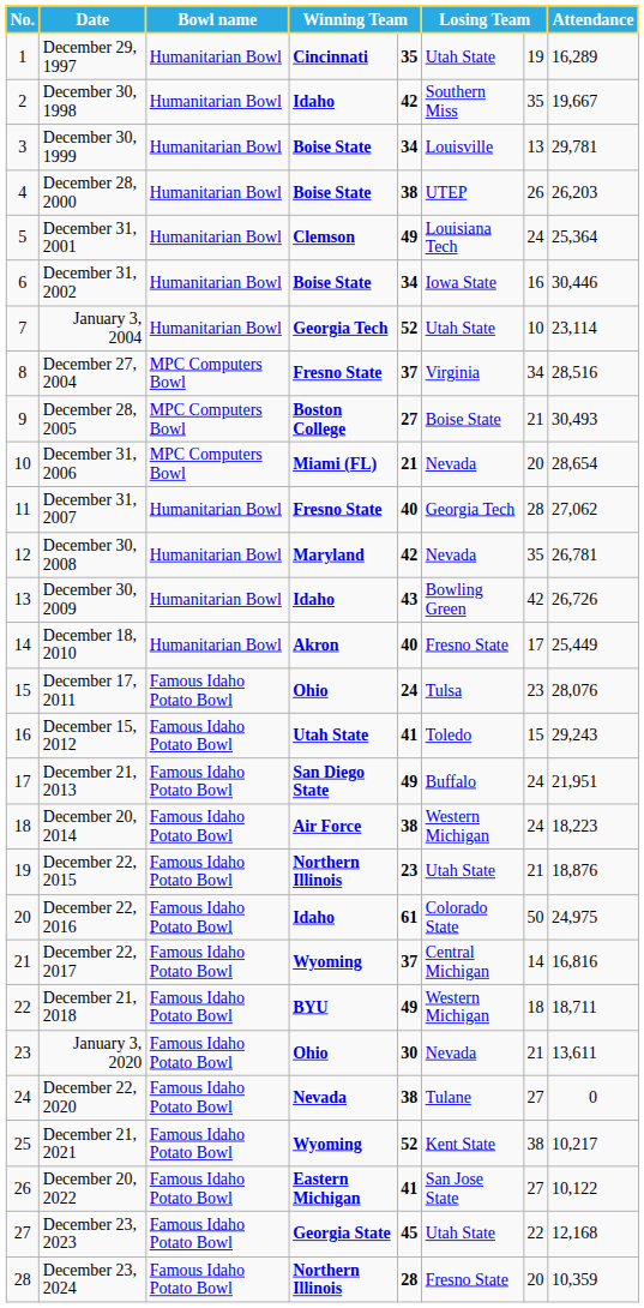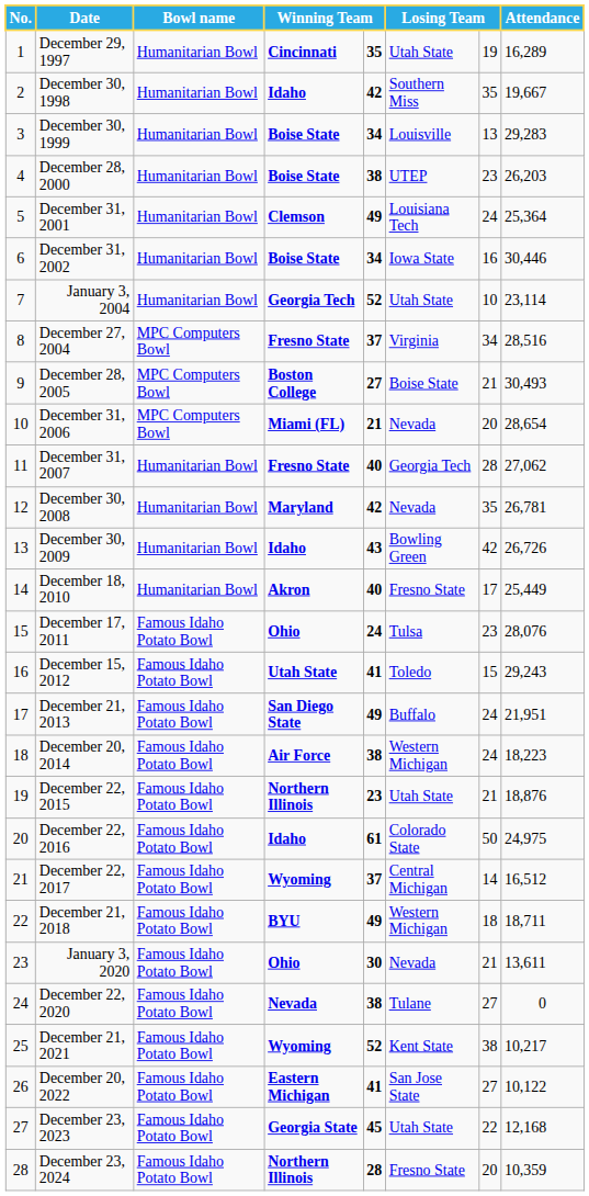December 30, 1999 | Attendance: 29,781 -> 29,283
December 28, 2000 | column 7: 26 -> 23
December 22, 2017 | Attendance: 16,816 -> 16,512
